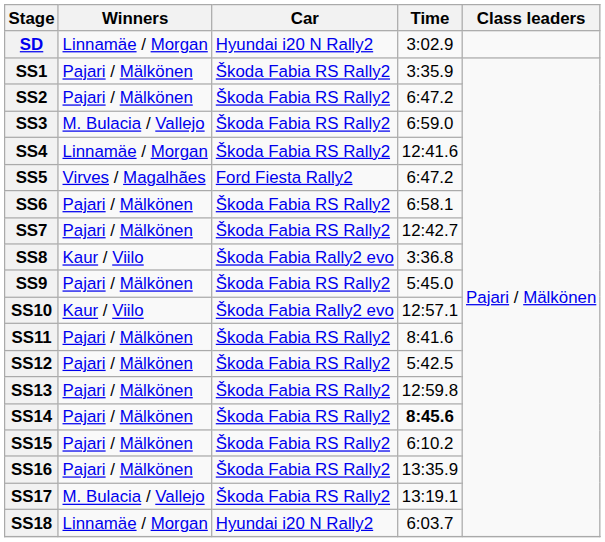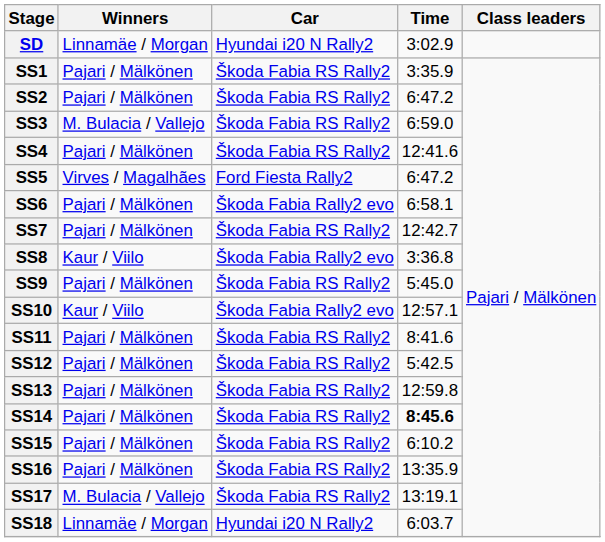SS4 | Winners: Linnamäe / Morgan -> Pajari / Mälkönen
SS6 | Car: Škoda Fabia RS Rally2 -> Škoda Fabia Rally2 evo
